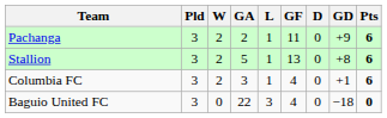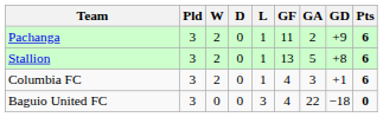columns swapped: D <-> GA
